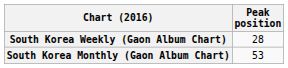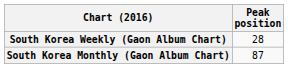South Korea Monthly (Gaon Album Chart) | Peak position: 53 -> 87
